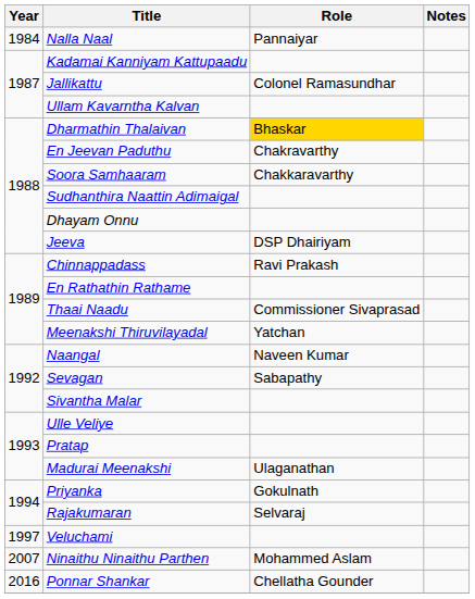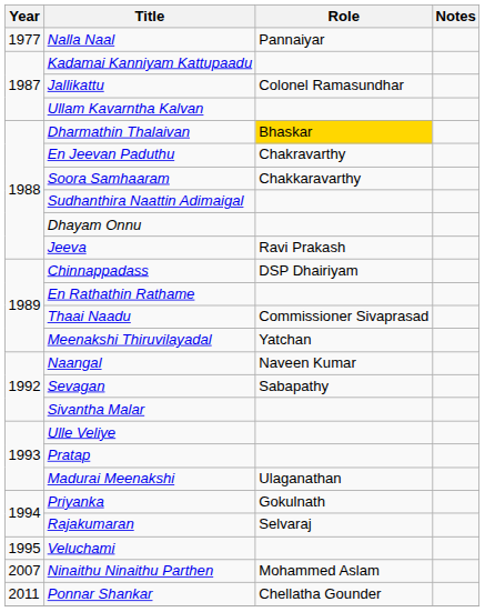Nalla Naal | Year: 1984 -> 1977
Jeeva | Role: DSP Dhairiyam -> Ravi Prakash
Chinnappadass | Role: Ravi Prakash -> DSP Dhairiyam
Veluchami | Year: 1997 -> 1995
Ponnar Shankar | Year: 2016 -> 2011
